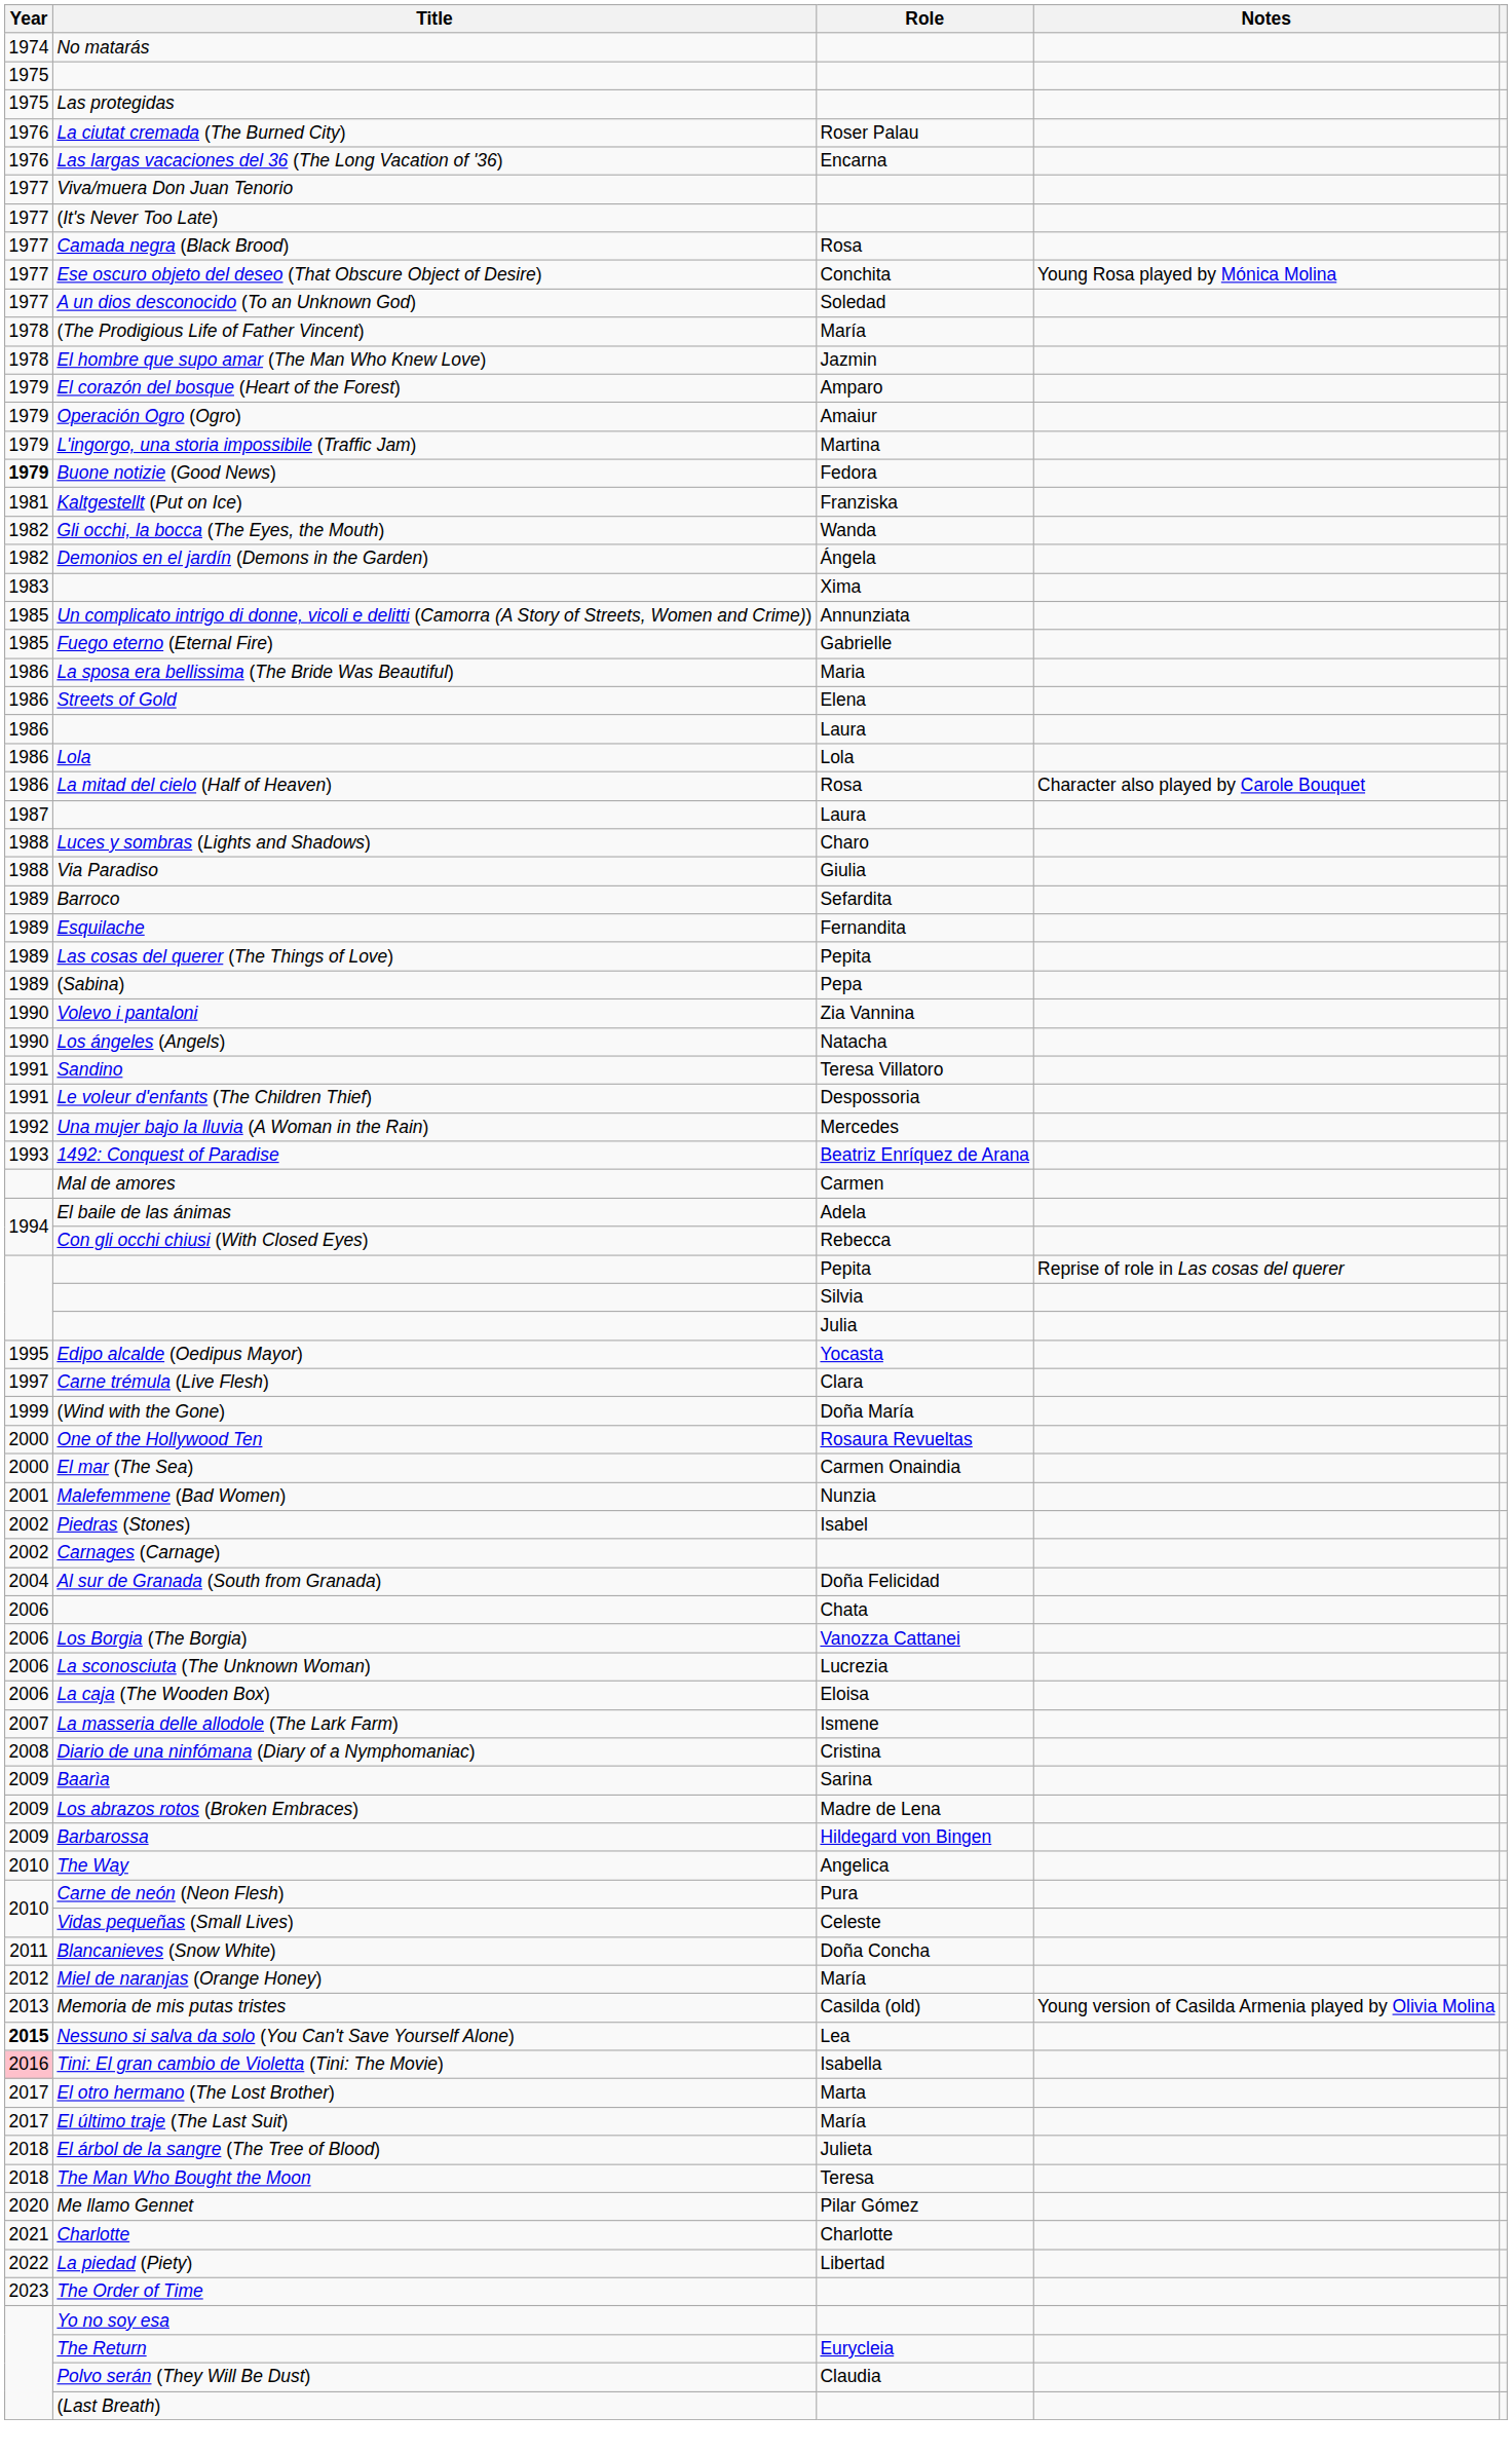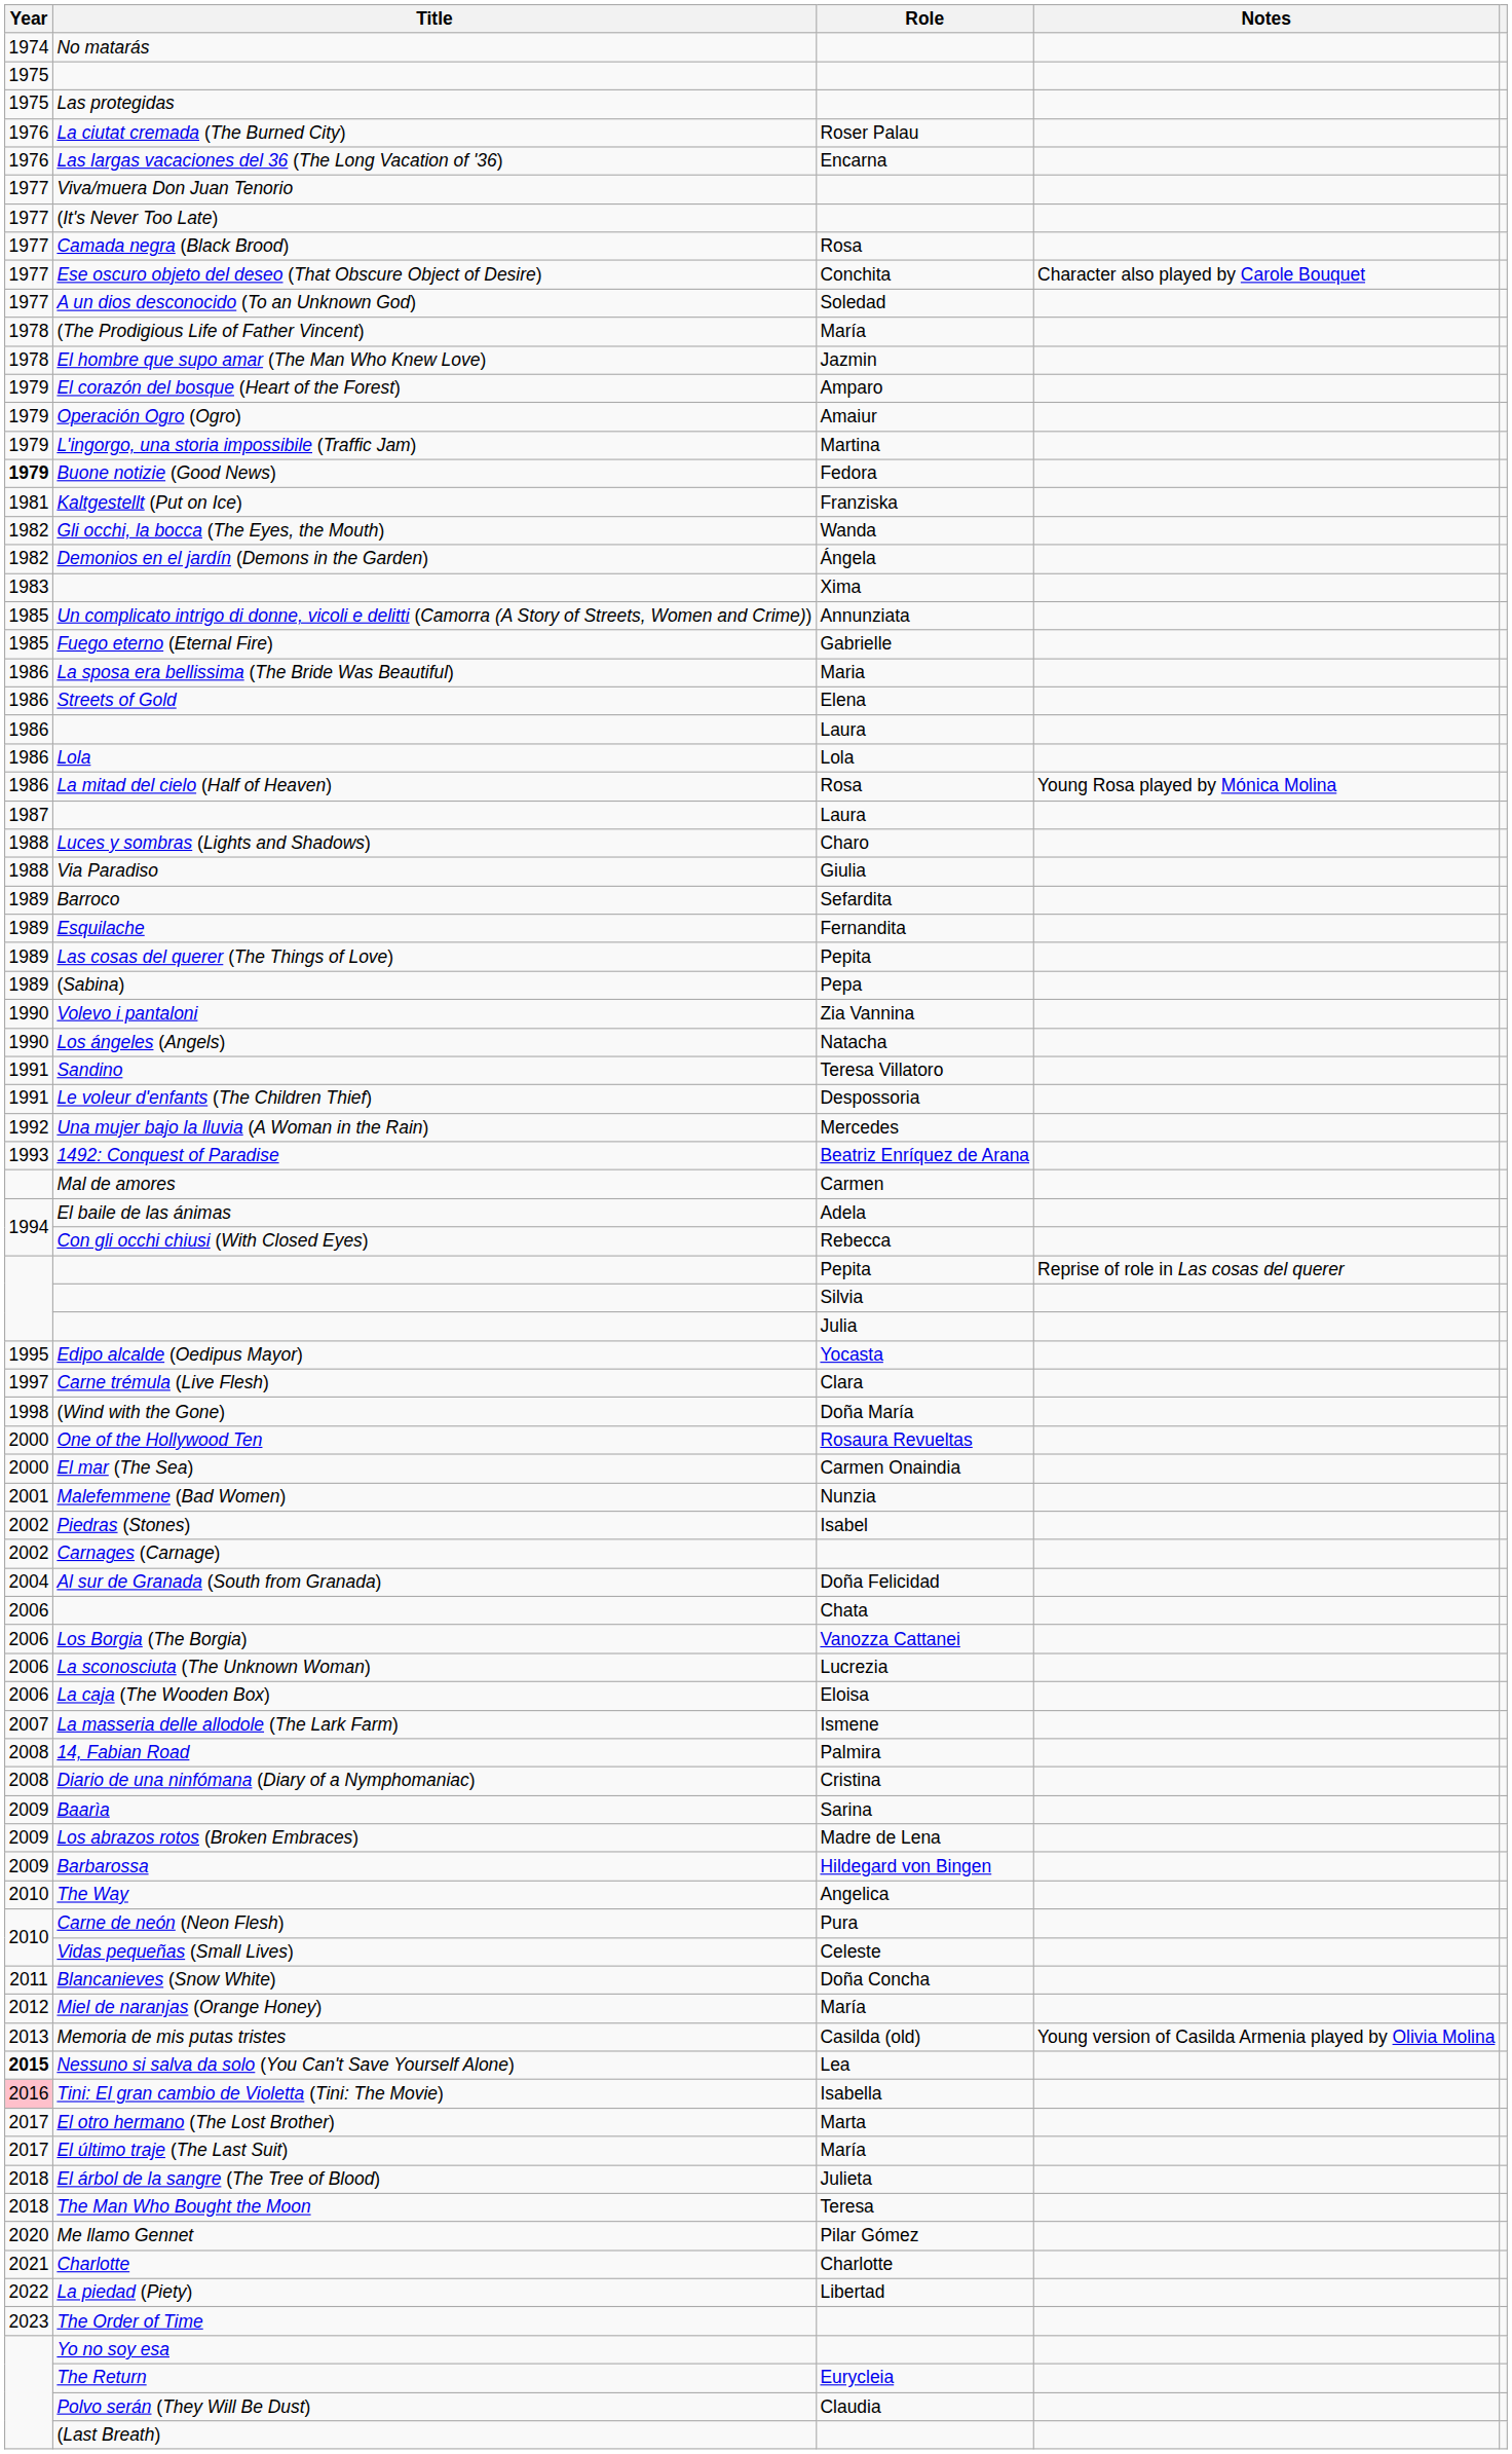Ese oscuro objeto del deseo (That Obscure Object of Desire) | Notes: Young Rosa played by Mónica Molina -> Character also played by Carole Bouquet
La mitad del cielo (Half of Heaven) | Notes: Character also played by Carole Bouquet -> Young Rosa played by Mónica Molina
(Wind with the Gone) | Year: 1999 -> 1998
+ row: 2008 | 14, Fabian Road | Palmira
